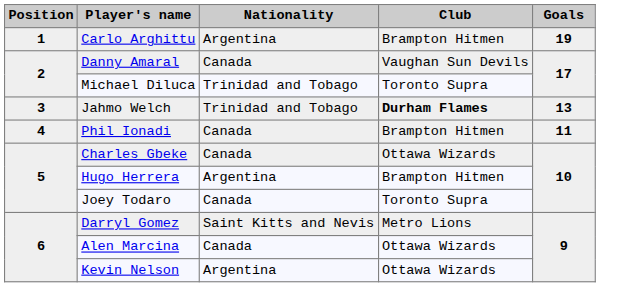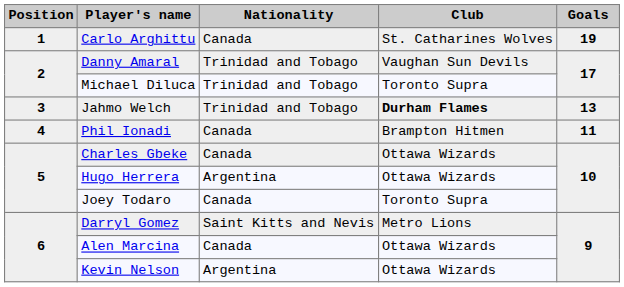Carlo Arghittu | Nationality: Argentina -> Canada
Carlo Arghittu | Club: Brampton Hitmen -> St. Catharines Wolves
Danny Amaral | Nationality: Canada -> Trinidad and Tobago
Hugo Herrera | Club: Brampton Hitmen -> Ottawa Wizards
